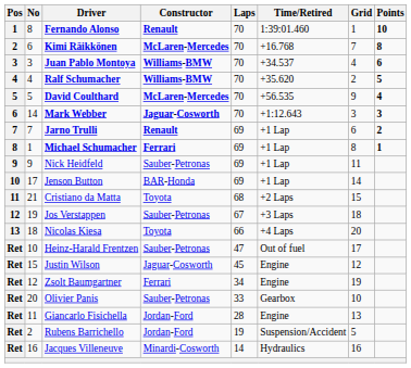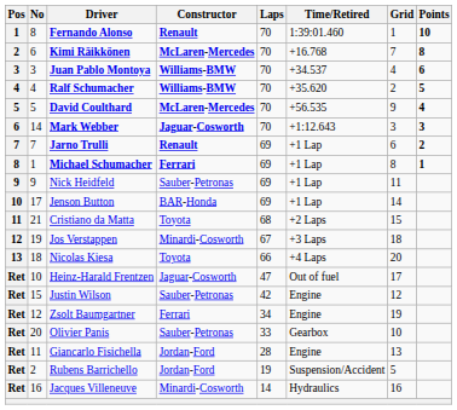Jos Verstappen | Constructor: Sauber-Petronas -> Minardi-Cosworth
Heinz-Harald Frentzen | Constructor: Sauber-Petronas -> Jaguar-Cosworth
Justin Wilson | Constructor: Jaguar-Cosworth -> Sauber-Petronas
Justin Wilson | Laps: 45 -> 42
